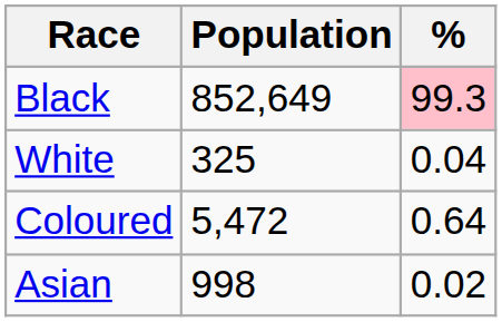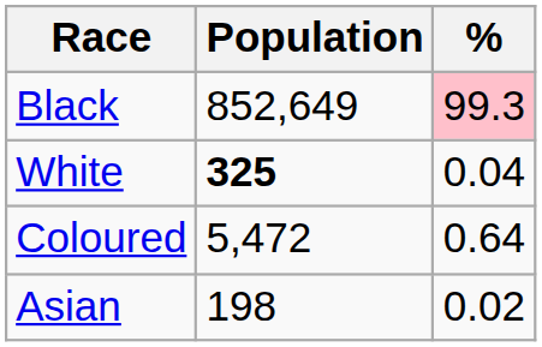White | Population: normal -> bold
Asian | Population: 998 -> 198
